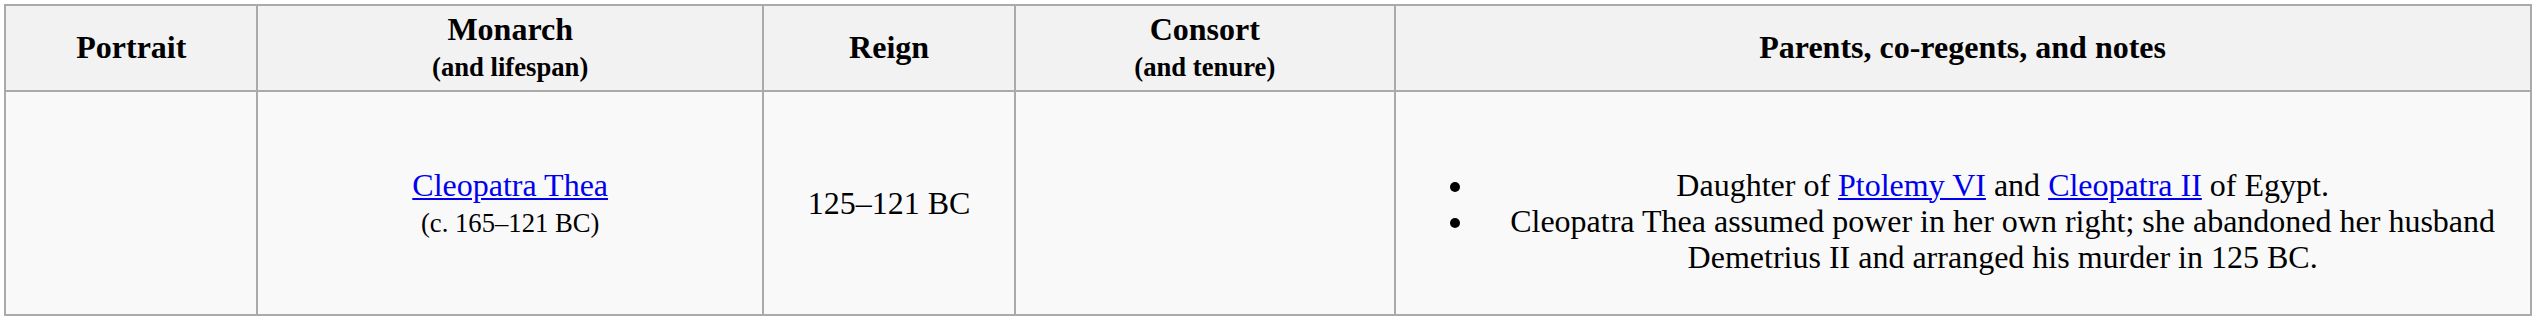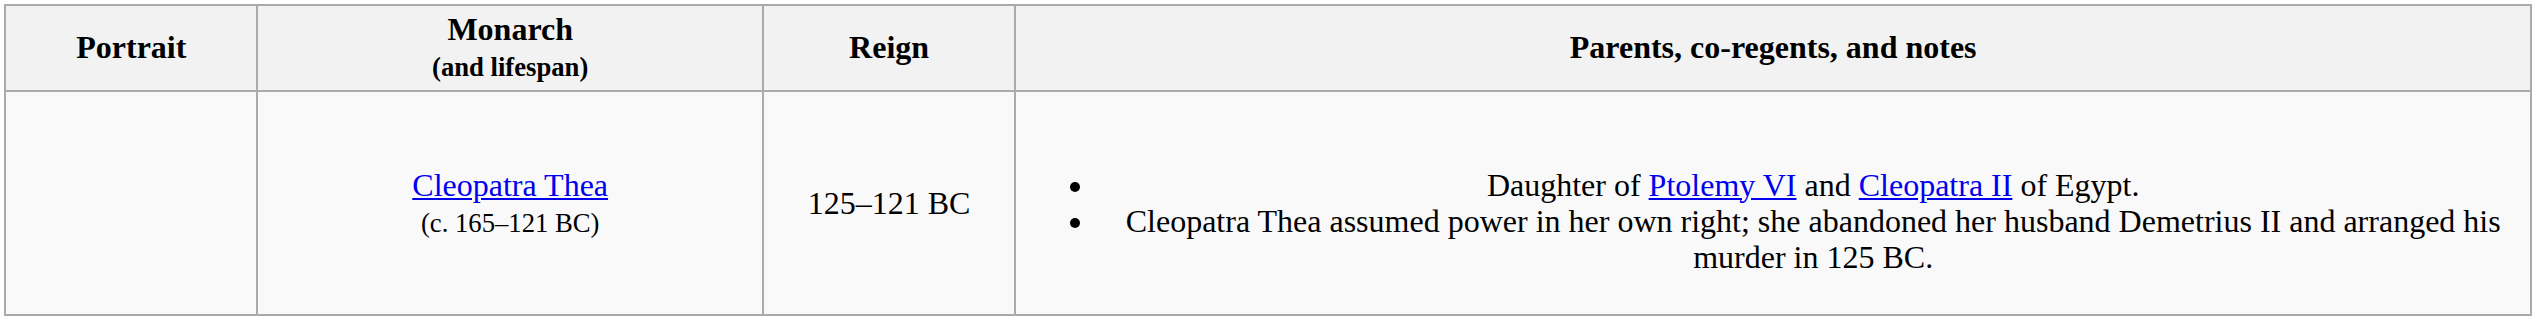- column: Consort (and tenure)
